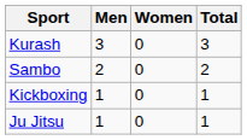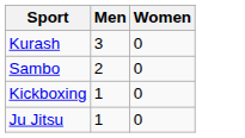- column: Total | 3 | 2 | 1 | 1
